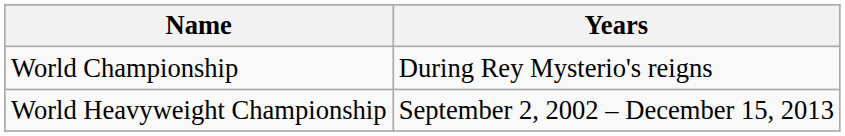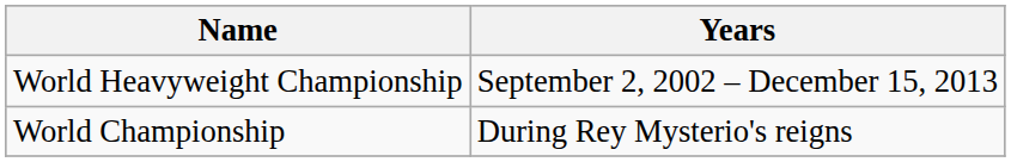rows swapped: World Heavyweight Championship <-> World Championship
